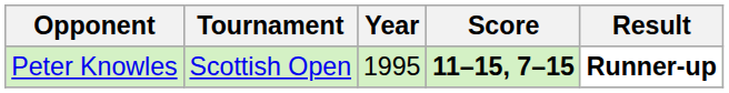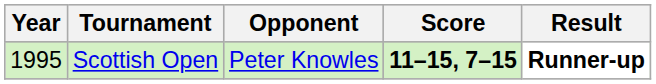columns swapped: Year <-> Opponent
